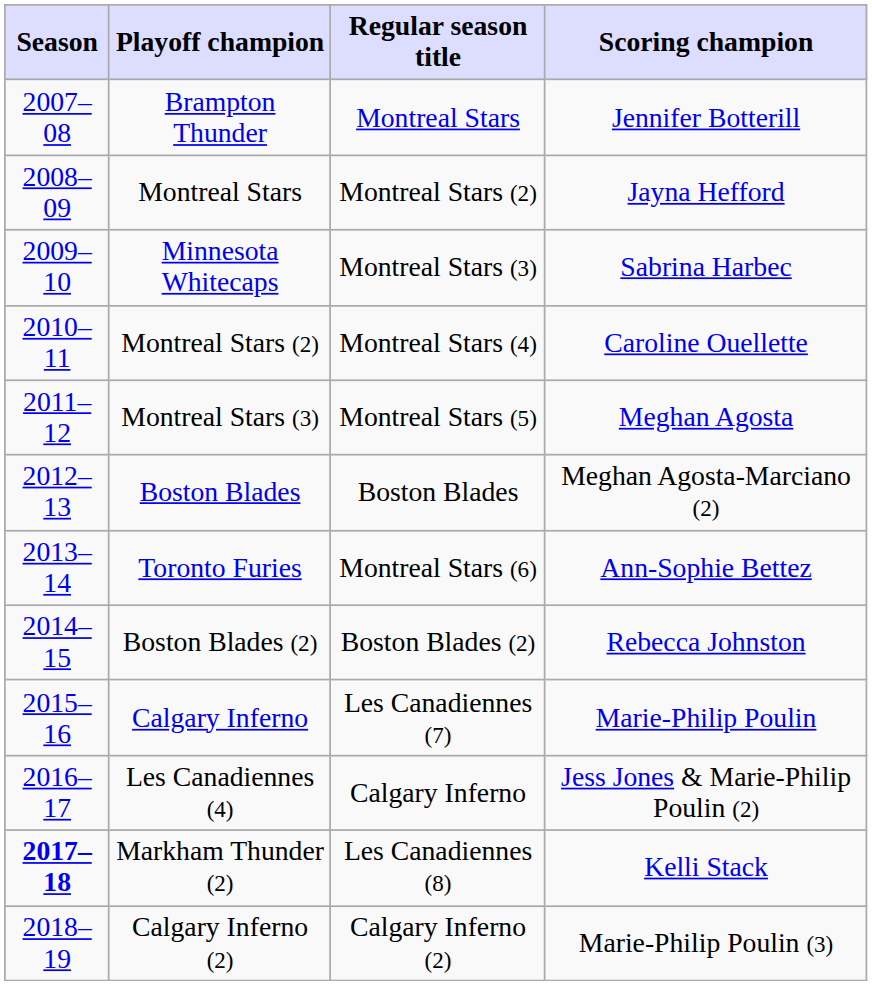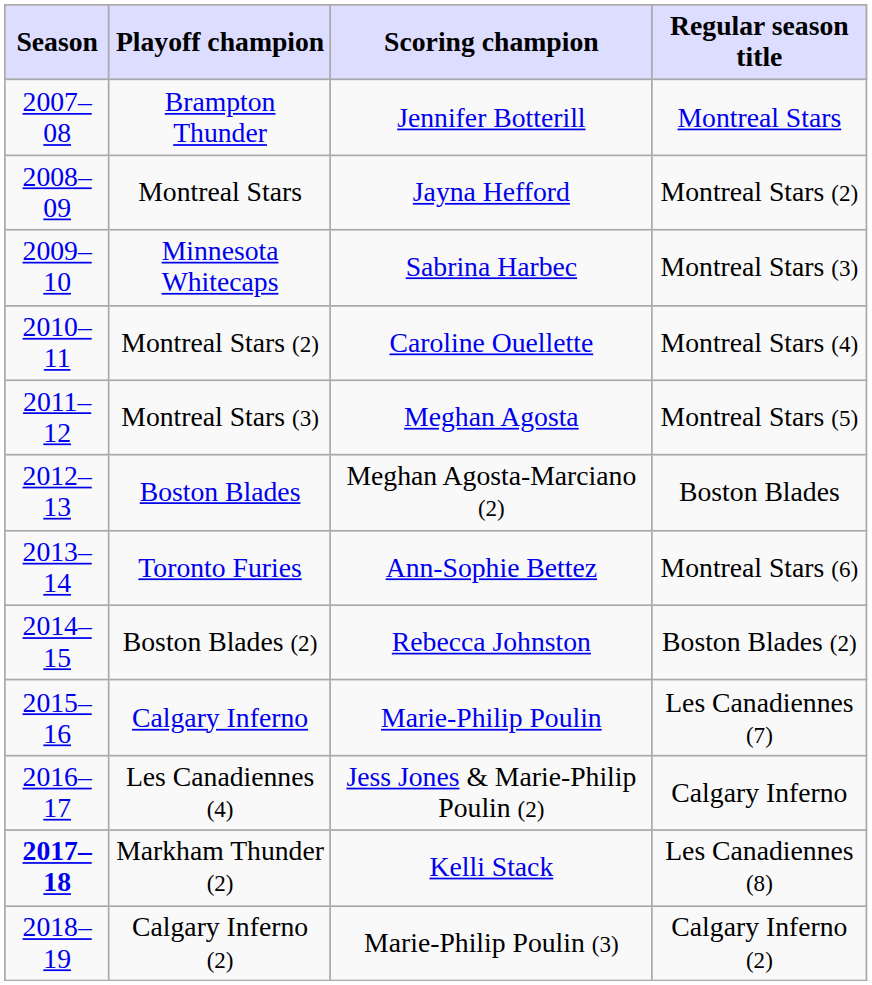columns swapped: Regular season title <-> Scoring champion
